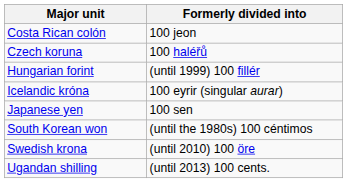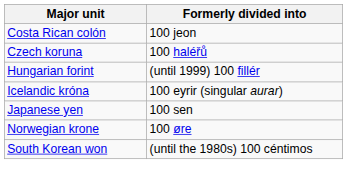+ row: Norwegian krone | 100 øre
- row: Swedish krona | (until 2010) 100 öre
- row: Ugandan shilling | (until 2013) 100 cents.
